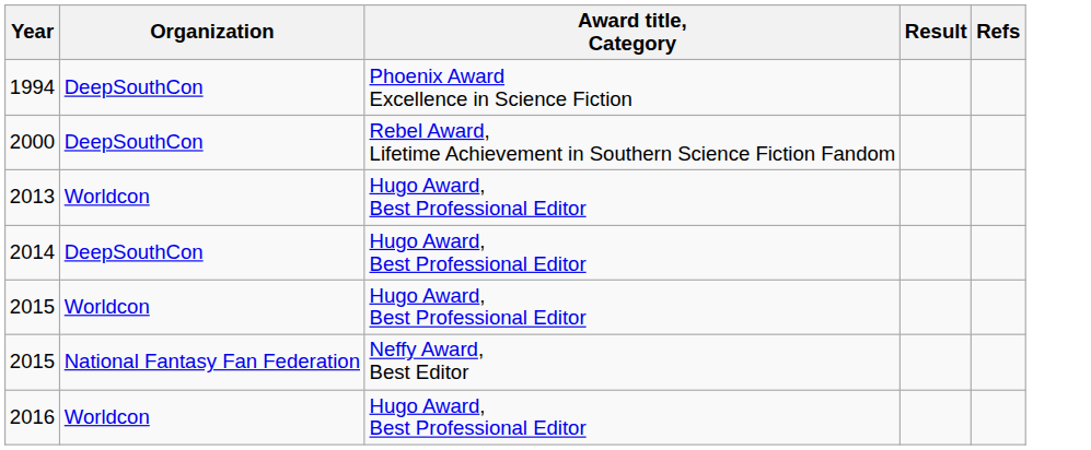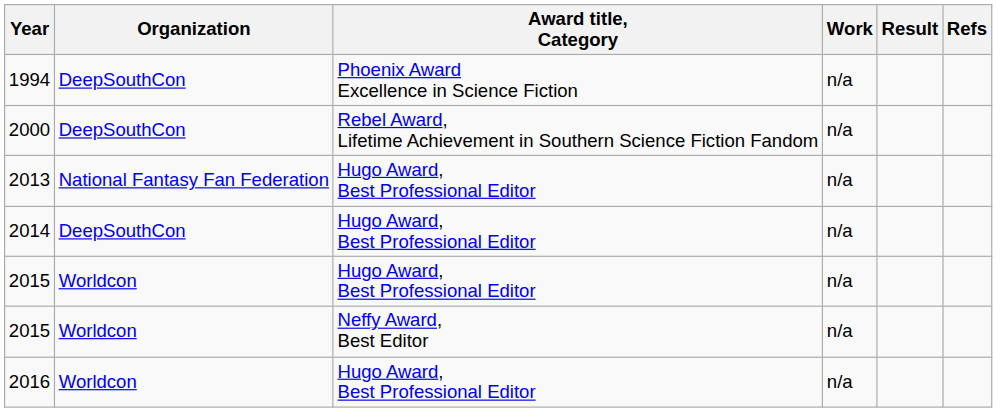+ column: Work | n/a | n/a | n/a | n/a | n/a | n/a | n/a
2013 | Organization: Worldcon -> National Fantasy Fan Federation
2015 / Neffy Award, Best Editor | Organization: National Fantasy Fan Federation -> Worldcon
